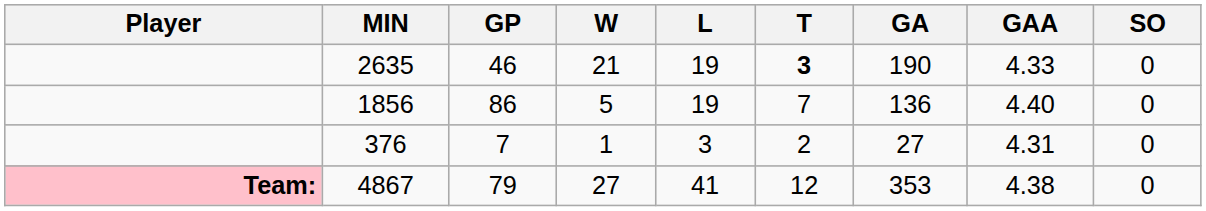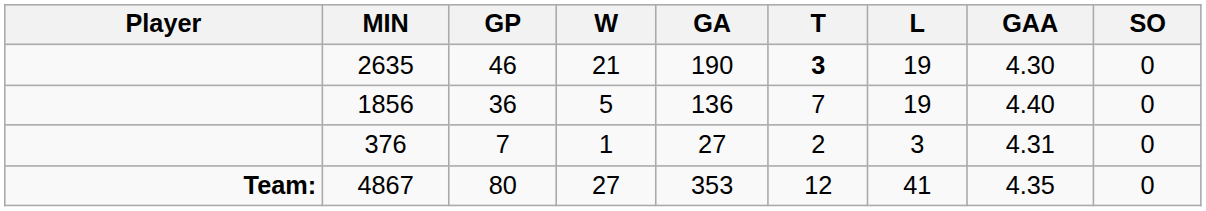columns swapped: L <-> GA
2635 | GAA: 4.33 -> 4.30
1856 | GP: 86 -> 36
4867 | Player: pink background -> no background
4867 | GP: 79 -> 80
4867 | GAA: 4.38 -> 4.35
